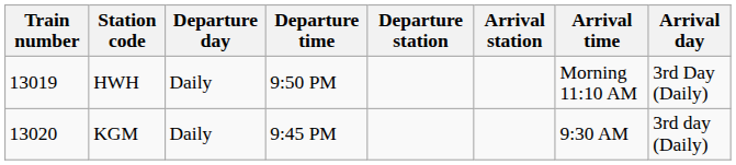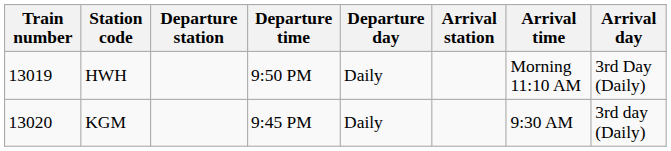columns swapped: Departure station <-> Departure day
